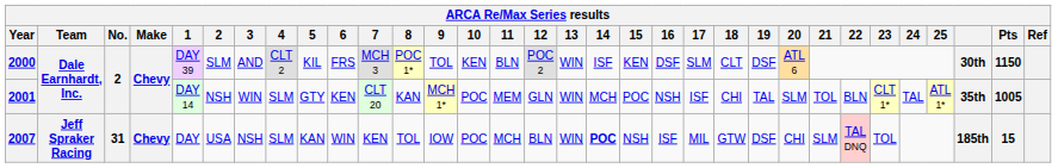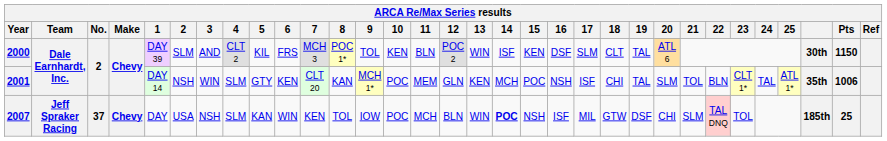2000 | 19: DSF -> TAL
2001 | 13: WIN -> KEN
2001 | Pts: 1005 -> 1006
2007 | No.: 31 -> 37
2007 | Pts: 15 -> 25
